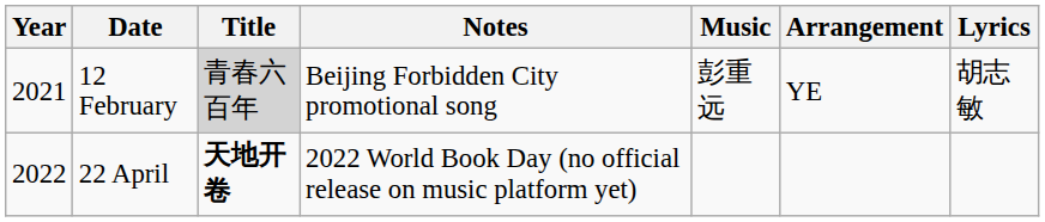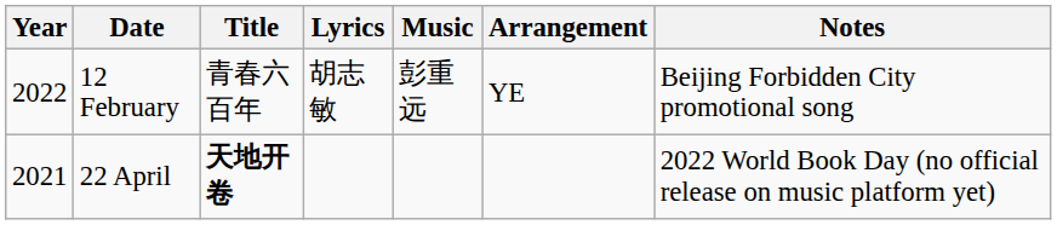columns swapped: Lyrics <-> Notes
12 February | Year: 2021 -> 2022
12 February | Title: lightgrey background -> no background
22 April | Year: 2022 -> 2021
